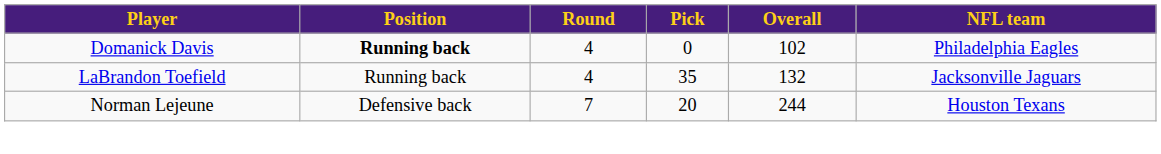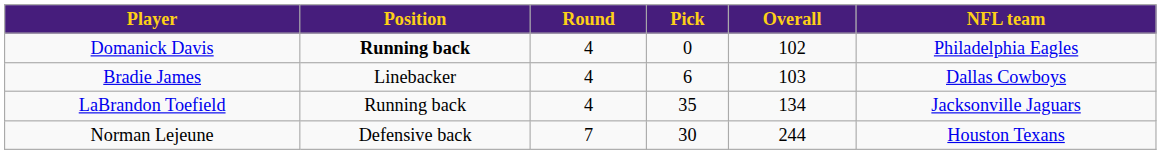+ row: Bradie James | Linebacker | 4 | 6 | 103 | Dallas Cowboys
LaBrandon Toefield | Overall: 132 -> 134
Norman Lejeune | Pick: 20 -> 30
